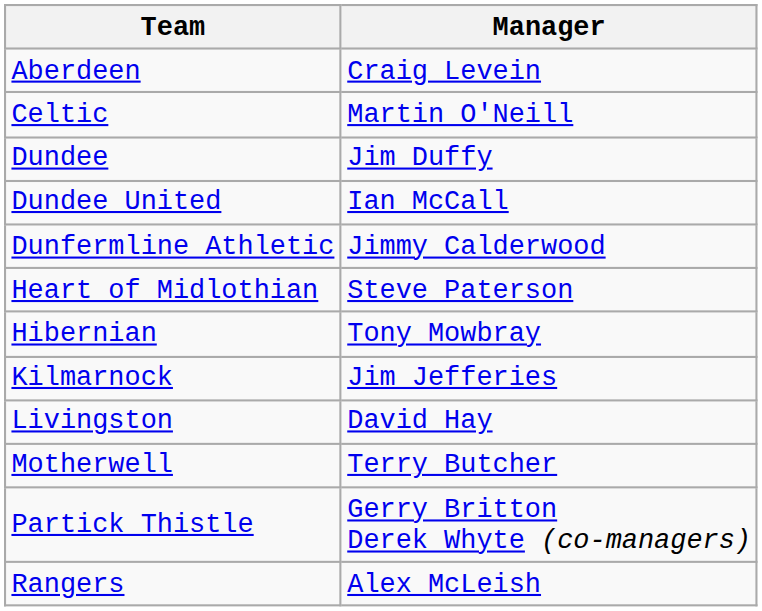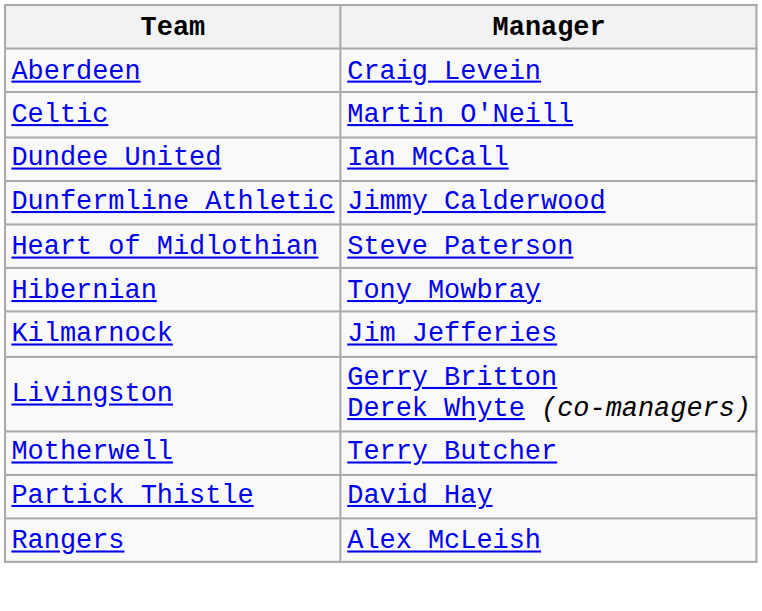- row: Dundee | Jim Duffy
Livingston | Manager: David Hay -> Gerry Britton Derek Whyte (co-managers)
Partick Thistle | Manager: Gerry Britton Derek Whyte (co-managers) -> David Hay
